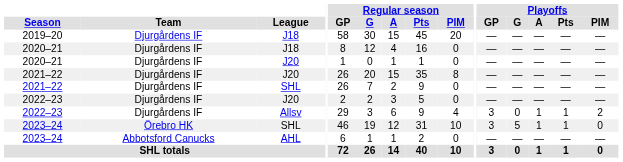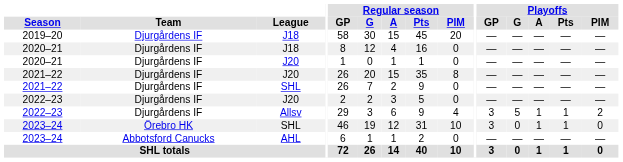2022–23 / Allsv | Playoffs / G: 0 -> 5
2023–24 / SHL | Playoffs / G: 5 -> 0
